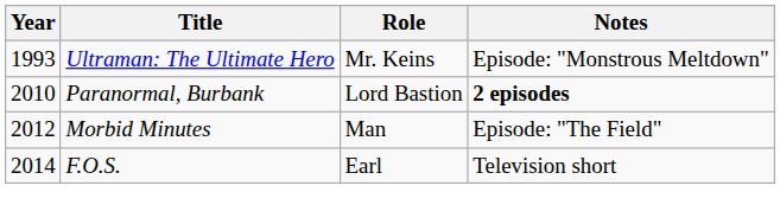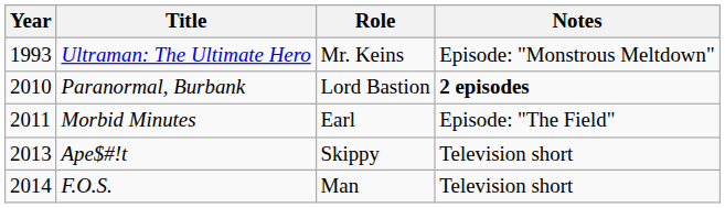Morbid Minutes | Year: 2012 -> 2011
Morbid Minutes | Role: Man -> Earl
+ row: 2013 | Ape$#!t | Skippy | Television short
F.O.S. | Role: Earl -> Man
